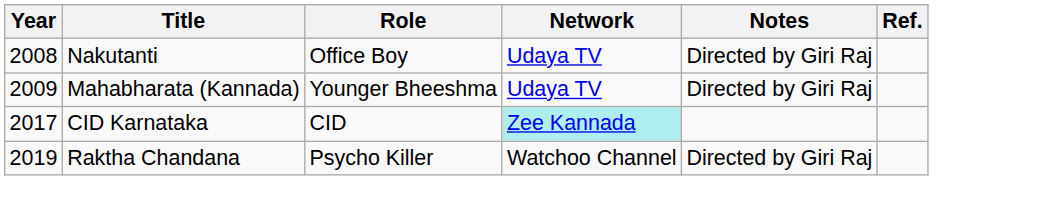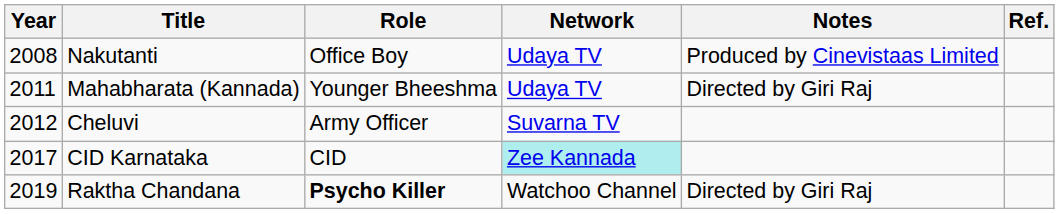Nakutanti | Notes: Directed by Giri Raj -> Produced by Cinevistaas Limited
Mahabharata (Kannada) | Year: 2009 -> 2011
+ row: 2012 | Cheluvi | Army Officer | Suvarna TV
Raktha Chandana | Role: normal -> bold
